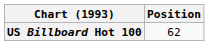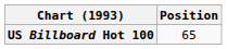US Billboard Hot 100 | Position: 62 -> 65
